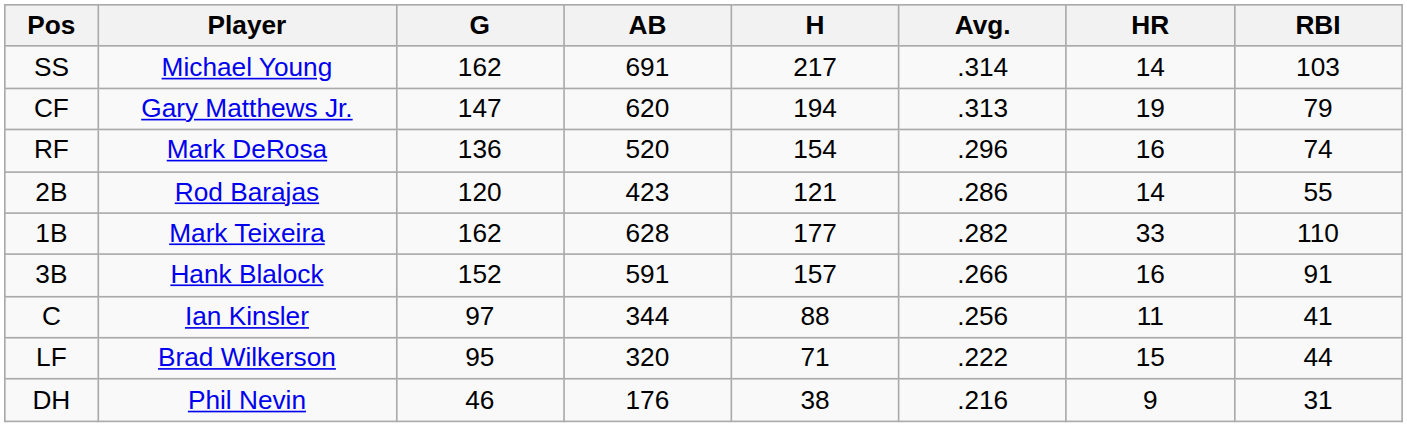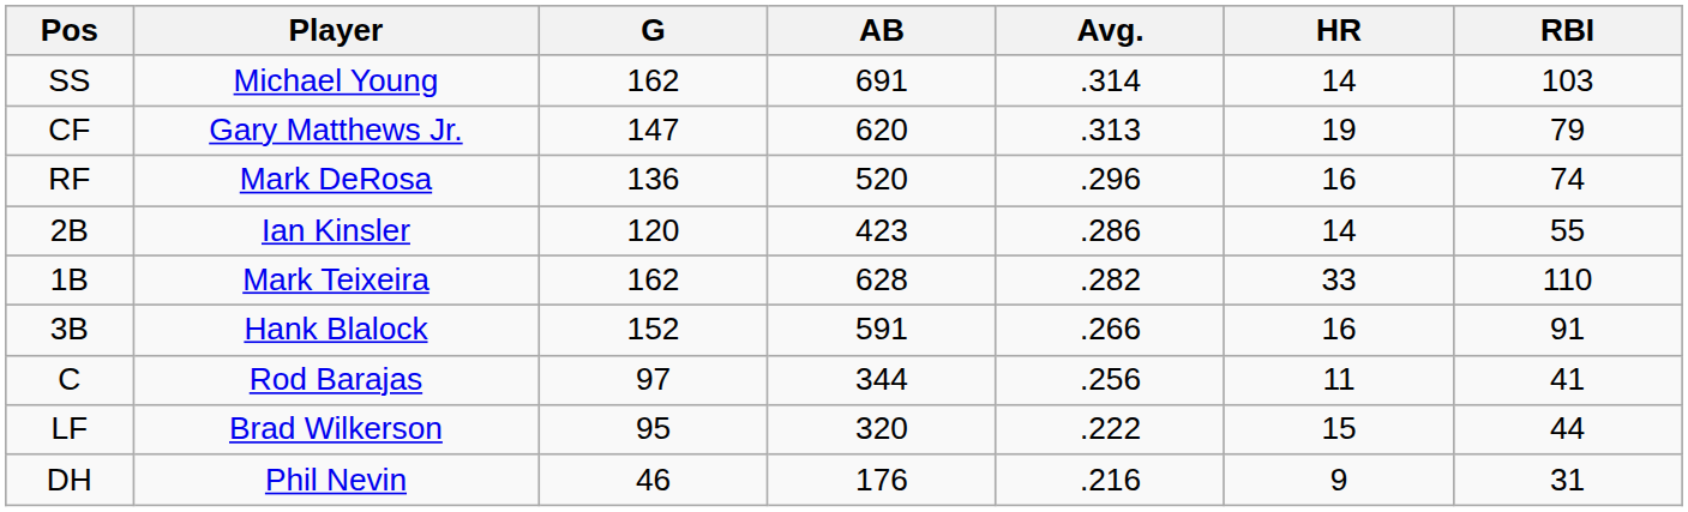- column: H | 217 | 194 | 154 | 121 | 177 | 157 | 88 | 71 | 38
2B | Player: Rod Barajas -> Ian Kinsler
C | Player: Ian Kinsler -> Rod Barajas
